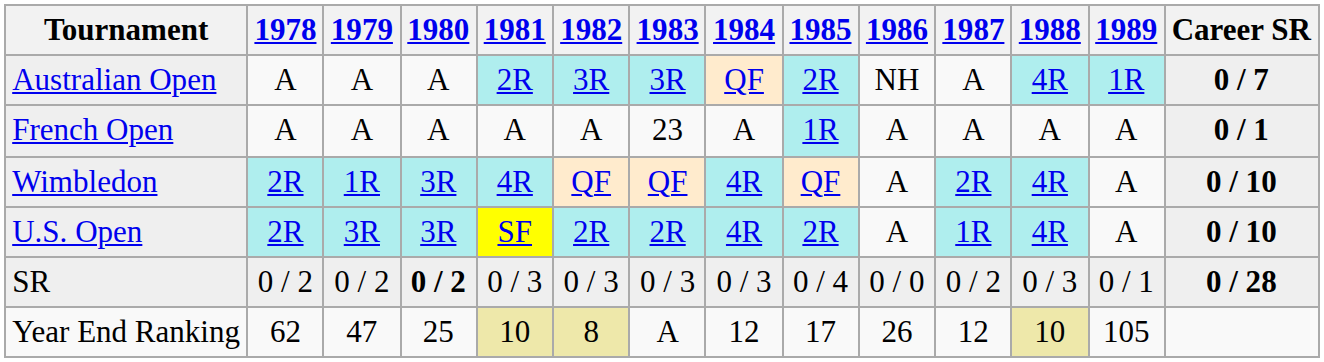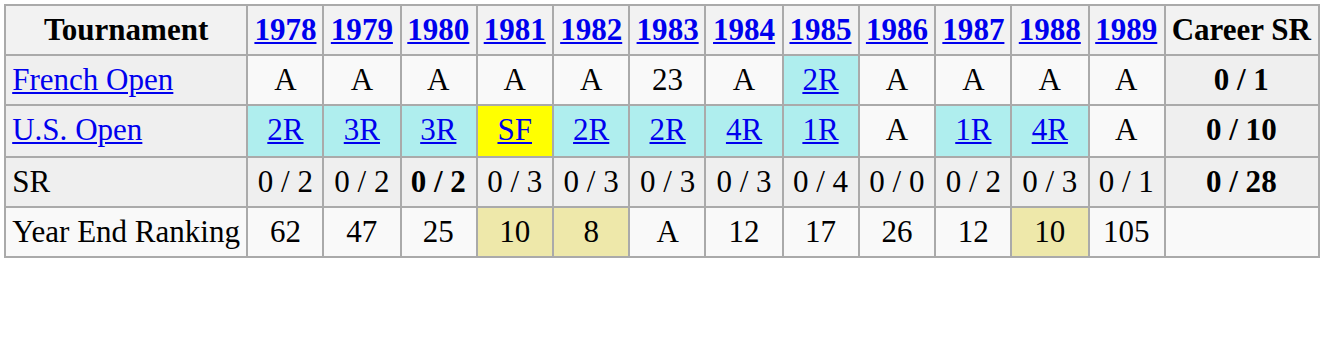- row: Australian Open | A | A | A | 2R | 3R | 3R | QF | 2R | NH | A | 4R | 1R | 0 / 7
French Open | 1985: 1R -> 2R
- row: Wimbledon | 2R | 1R | 3R | 4R | QF | QF | 4R | QF | A | 2R | 4R | A | 0 / 10
U.S. Open | 1985: 2R -> 1R
